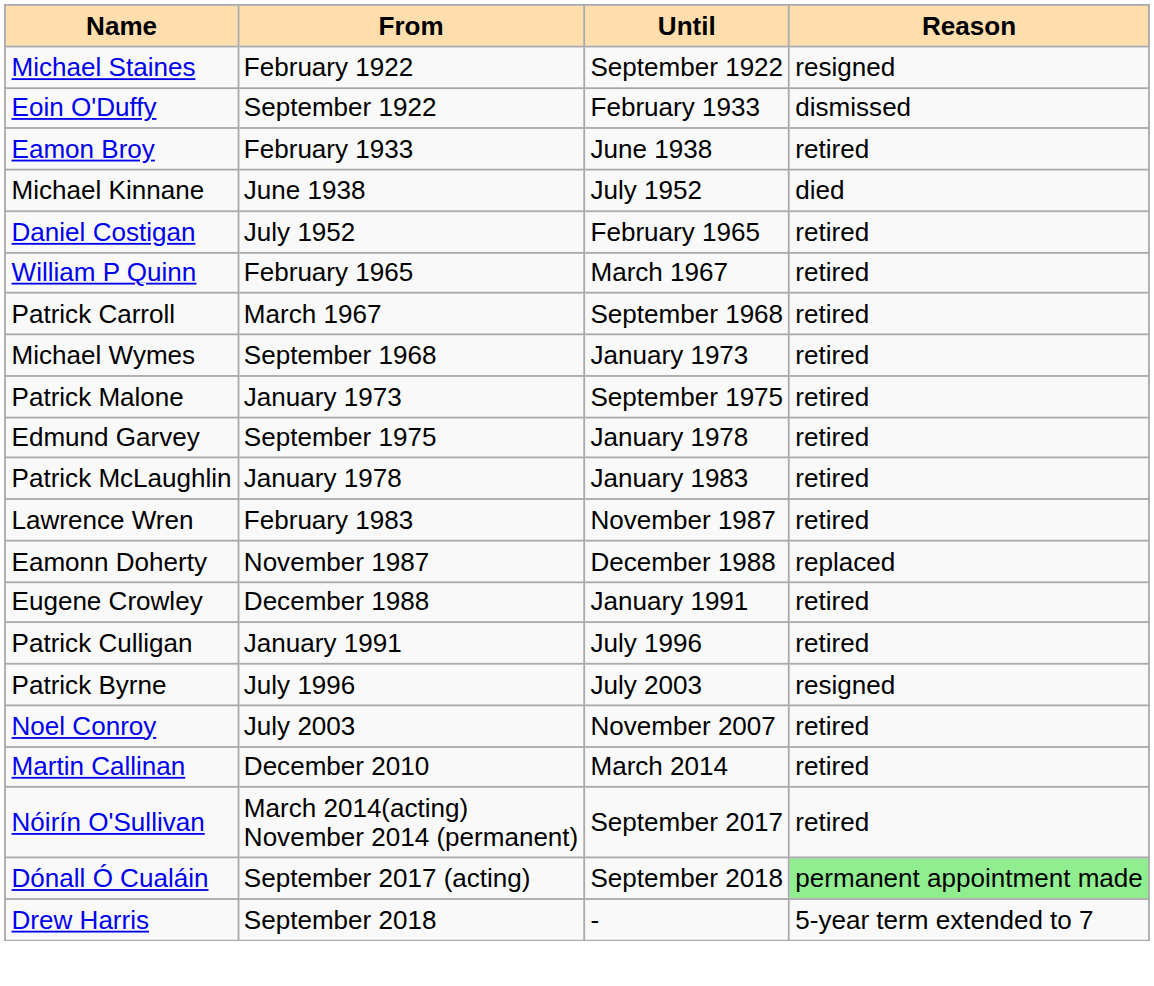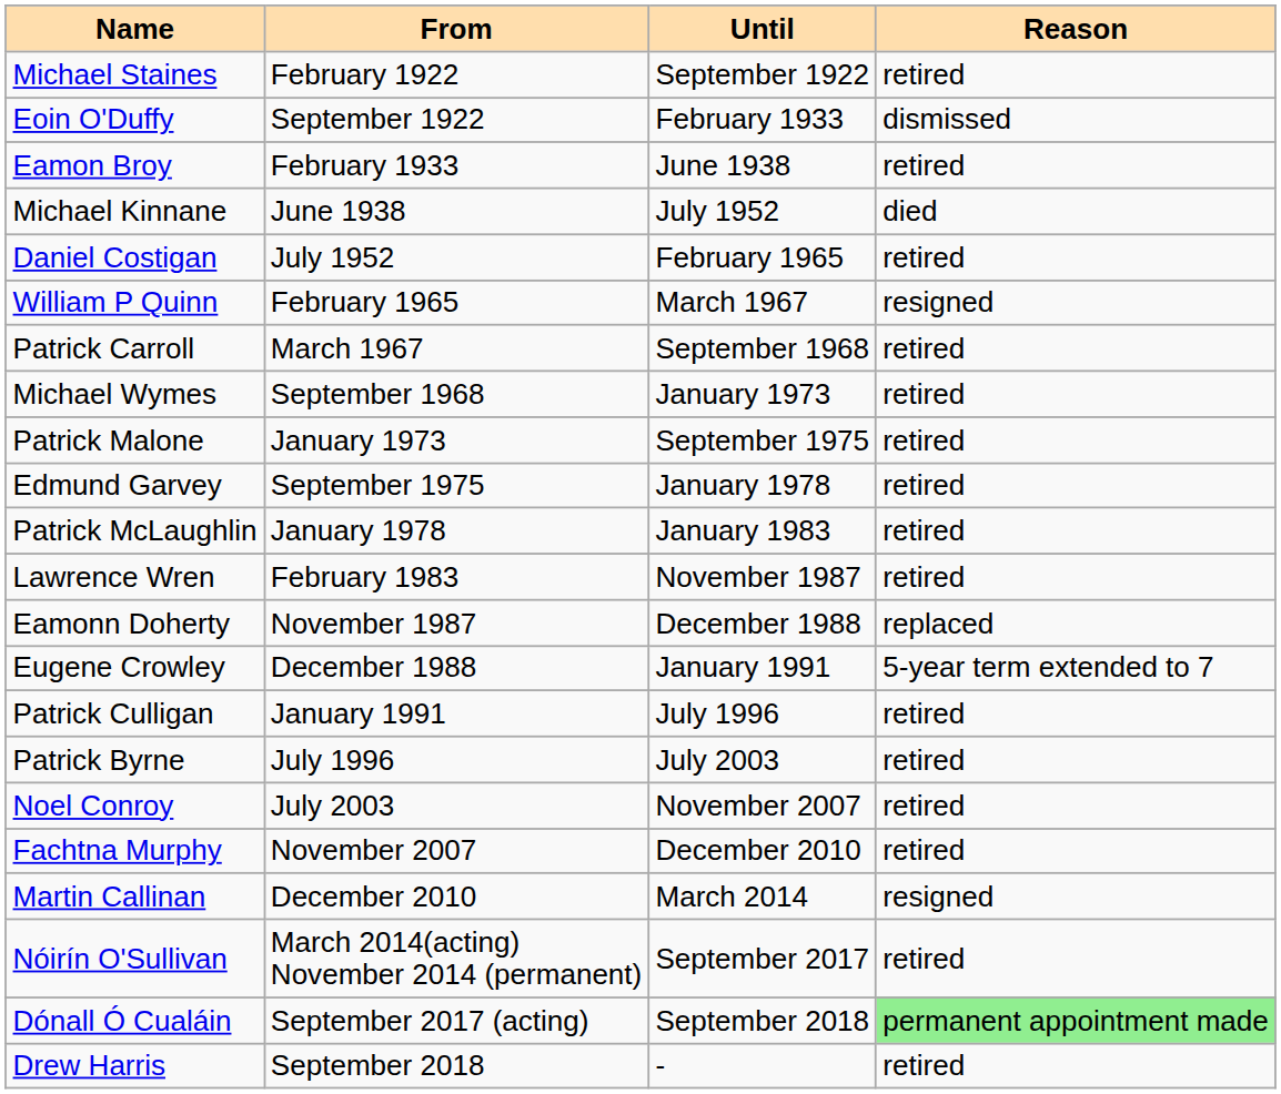Michael Staines | Reason: resigned -> retired
William P Quinn | Reason: retired -> resigned
Eugene Crowley | Reason: retired -> 5-year term extended to 7
Patrick Byrne | Reason: resigned -> retired
+ row: Fachtna Murphy | November 2007 | December 2010 | retired
Martin Callinan | Reason: retired -> resigned
Drew Harris | Reason: 5-year term extended to 7 -> retired
